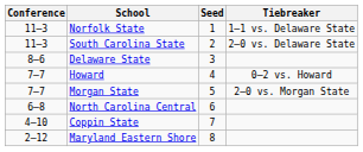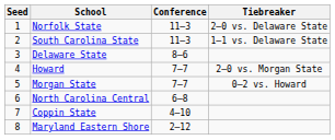columns swapped: Seed <-> Conference
Norfolk State | Tiebreaker: 1–1 vs. Delaware State -> 2–0 vs. Delaware State
South Carolina State | Tiebreaker: 2–0 vs. Delaware State -> 1–1 vs. Delaware State
Howard | Tiebreaker: 0–2 vs. Howard -> 2–0 vs. Morgan State
Morgan State | Tiebreaker: 2–0 vs. Morgan State -> 0–2 vs. Howard
